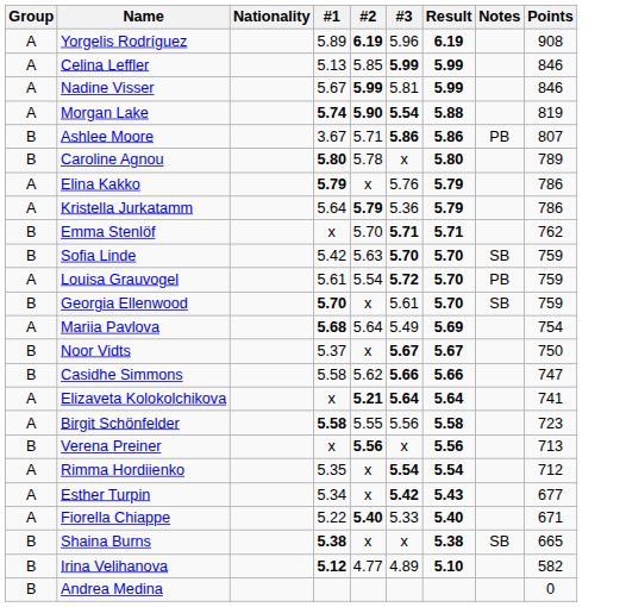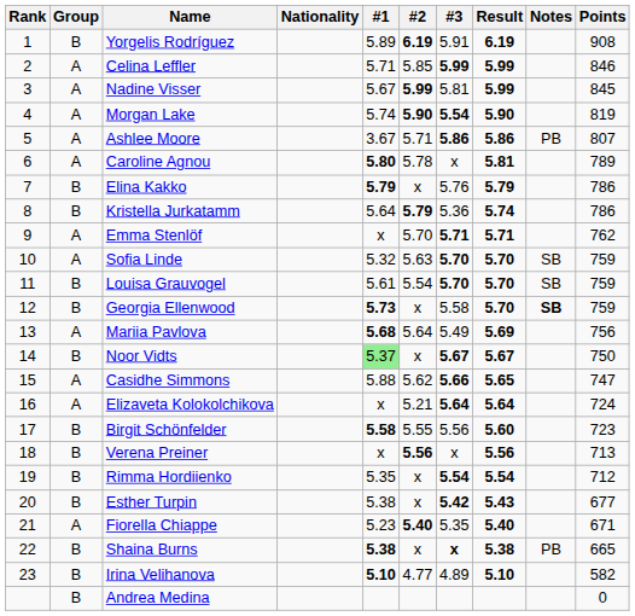+ column: Rank | 1 | 2 | 3 | 4 | 5 | 6 | 7 | 8 | 9 | 10 | 11 | 12 | 13 | 14 | 15 | 16 | 17 | 18 | 19 | 20 | 21 | 22 | 23
Yorgelis Rodríguez | Group: A -> B
Yorgelis Rodríguez | #3: 5.96 -> 5.91
Celina Leffler | #1: 5.13 -> 5.71
Nadine Visser | Points: 846 -> 845
Morgan Lake | #1: bold -> normal
Morgan Lake | Result: 5.88 -> 5.90
Ashlee Moore | Group: B -> A
Caroline Agnou | Group: B -> A
Caroline Agnou | Result: 5.80 -> 5.81
Elina Kakko | Group: A -> B
Kristella Jurkatamm | Group: A -> B
Kristella Jurkatamm | Result: 5.79 -> 5.74
Emma Stenlöf | Group: B -> A
Sofia Linde | Group: B -> A
Sofia Linde | #1: 5.42 -> 5.32
Louisa Grauvogel | Group: A -> B
Louisa Grauvogel | #3: 5.72 -> 5.70
Louisa Grauvogel | Notes: PB -> SB
Georgia Ellenwood | #1: 5.70 -> 5.73
Georgia Ellenwood | #3: 5.61 -> 5.58
Georgia Ellenwood | Notes: normal -> bold
Mariia Pavlova | Points: 754 -> 756
Noor Vidts | #1: no background -> lightgreen background
Casidhe Simmons | Group: B -> A
Casidhe Simmons | #1: 5.58 -> 5.88
Casidhe Simmons | Result: 5.66 -> 5.65
Elizaveta Kolokolchikova | #2: bold -> normal
Elizaveta Kolokolchikova | Points: 741 -> 724
Birgit Schönfelder | Group: A -> B
Birgit Schönfelder | Result: 5.58 -> 5.60
Rimma Hordiienko | Group: A -> B
Esther Turpin | Group: A -> B
Esther Turpin | #1: 5.34 -> 5.38
Fiorella Chiappe | #1: 5.22 -> 5.23
Fiorella Chiappe | #3: 5.33 -> 5.35
Shaina Burns | #3: normal -> bold
Shaina Burns | Notes: SB -> PB
Irina Velihanova | #1: 5.12 -> 5.10
